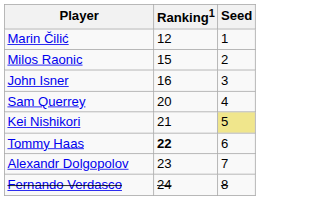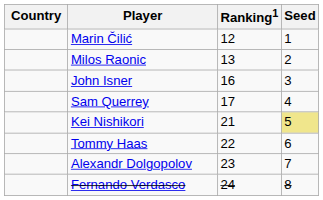+ column: Country
Milos Raonic | Ranking1: 15 -> 13
Sam Querrey | Ranking1: 20 -> 17
Tommy Haas | Ranking1: bold -> normal
